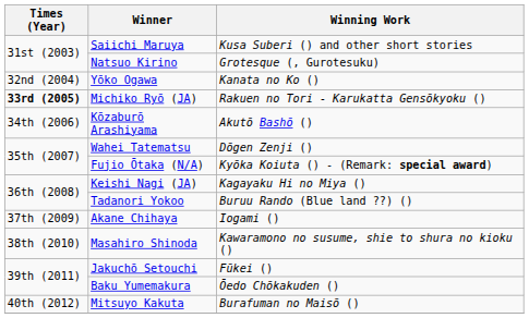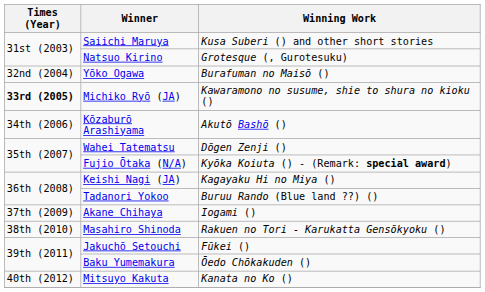Yōko Ogawa | Winning Work: Kanata no Ko () -> Burafuman no Maisō ()
Michiko Ryō (JA) | Winning Work: Rakuen no Tori - Karukatta Gensōkyoku () -> Kawaramono no susume, shie to shura no kioku ()
Masahiro Shinoda | Winning Work: Kawaramono no susume, shie to shura no kioku () -> Rakuen no Tori - Karukatta Gensōkyoku ()
Mitsuyo Kakuta | Winning Work: Burafuman no Maisō () -> Kanata no Ko ()
